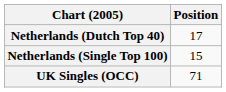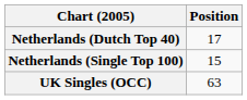UK Singles (OCC) | Position: 71 -> 63
